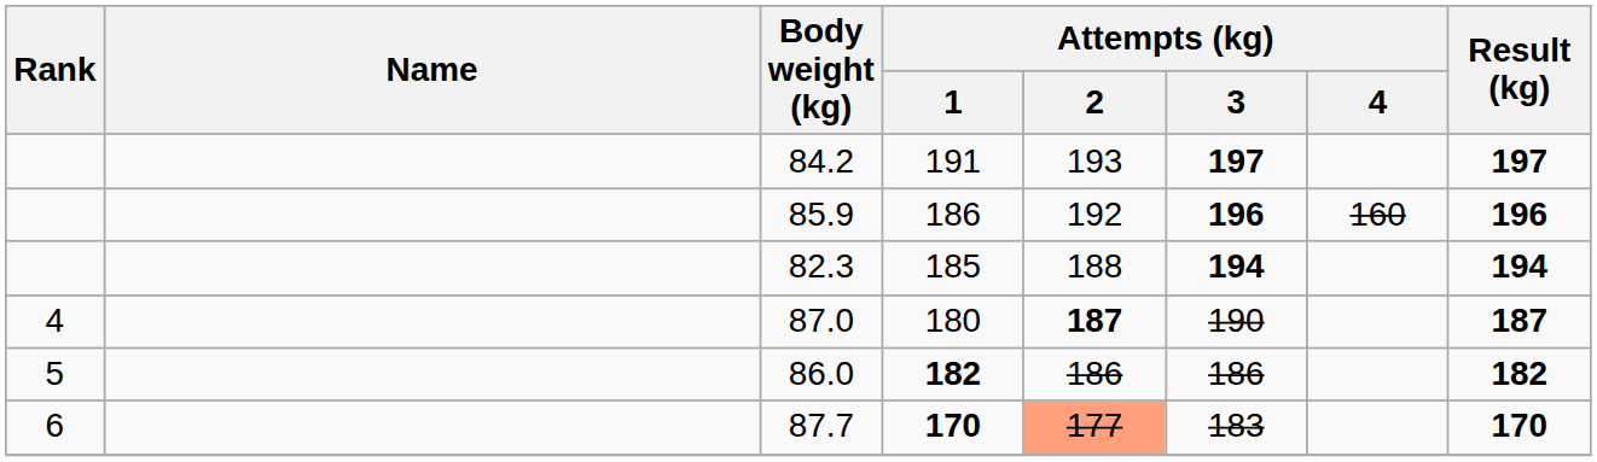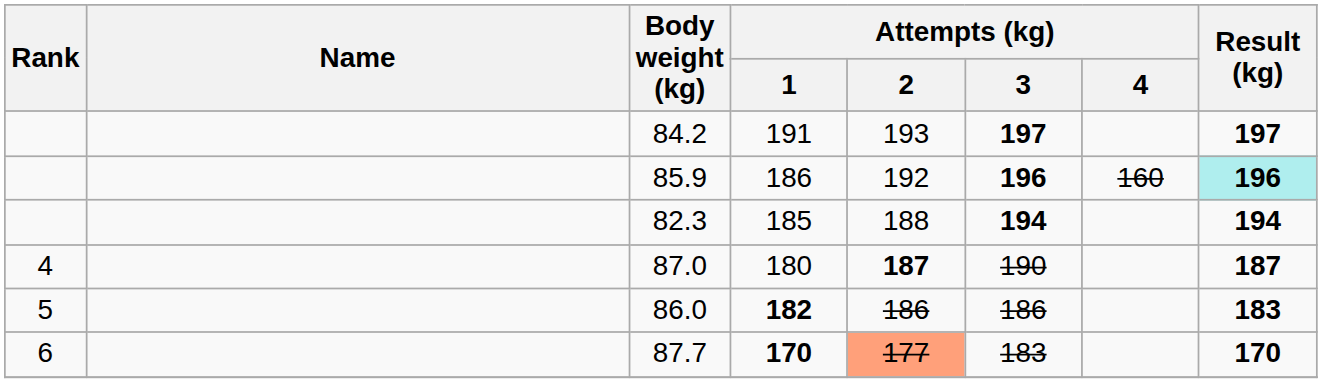85.9 | Result (kg): no background -> paleturquoise background
86.0 | Result (kg): 182 -> 183
